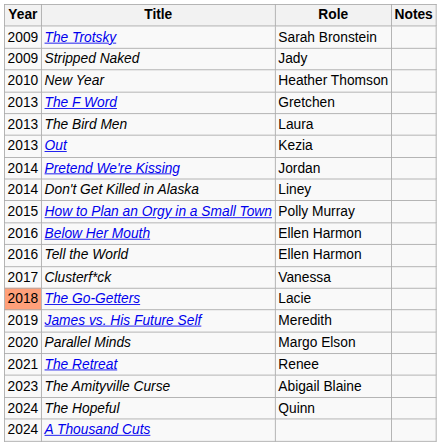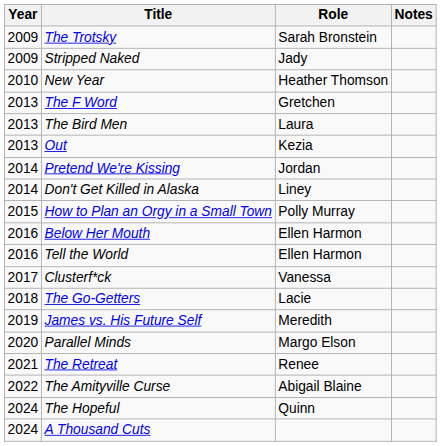The Go-Getters | Year: lightsalmon background -> no background
The Amityville Curse | Year: 2023 -> 2022
